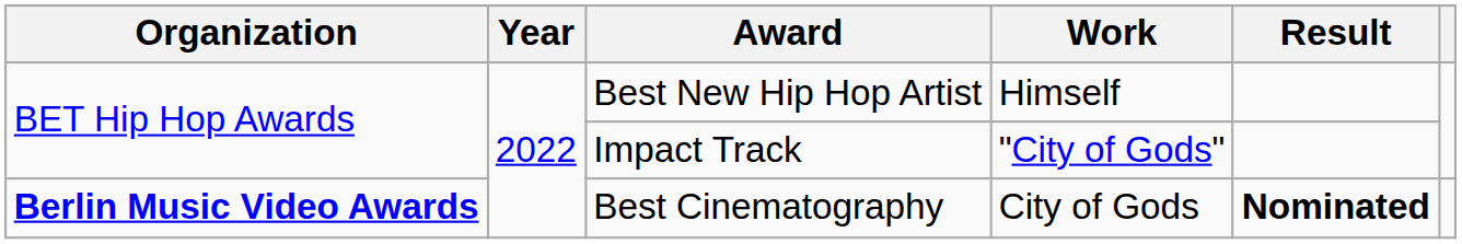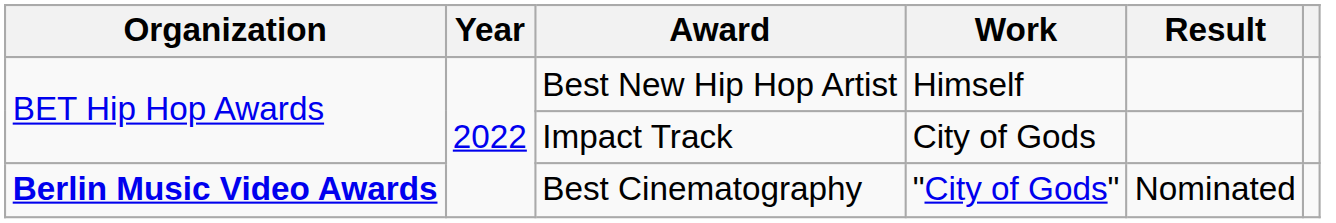Impact Track | Work: "City of Gods" -> City of Gods
Best Cinematography | Work: City of Gods -> "City of Gods"
Best Cinematography | Result: bold -> normal
